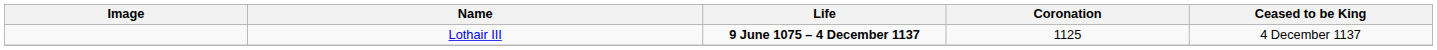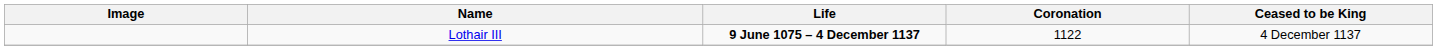Lothair III | Coronation: 1125 -> 1122
